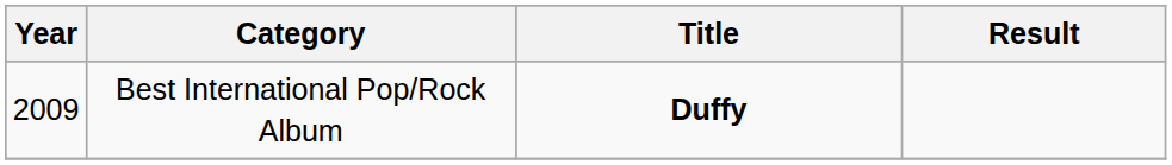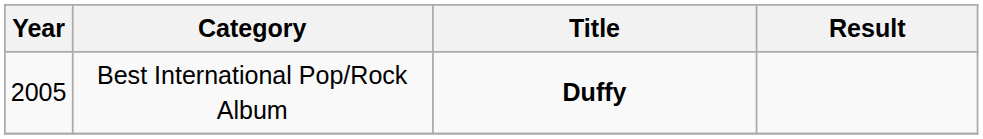Best International Pop/Rock Album | Year: 2009 -> 2005
